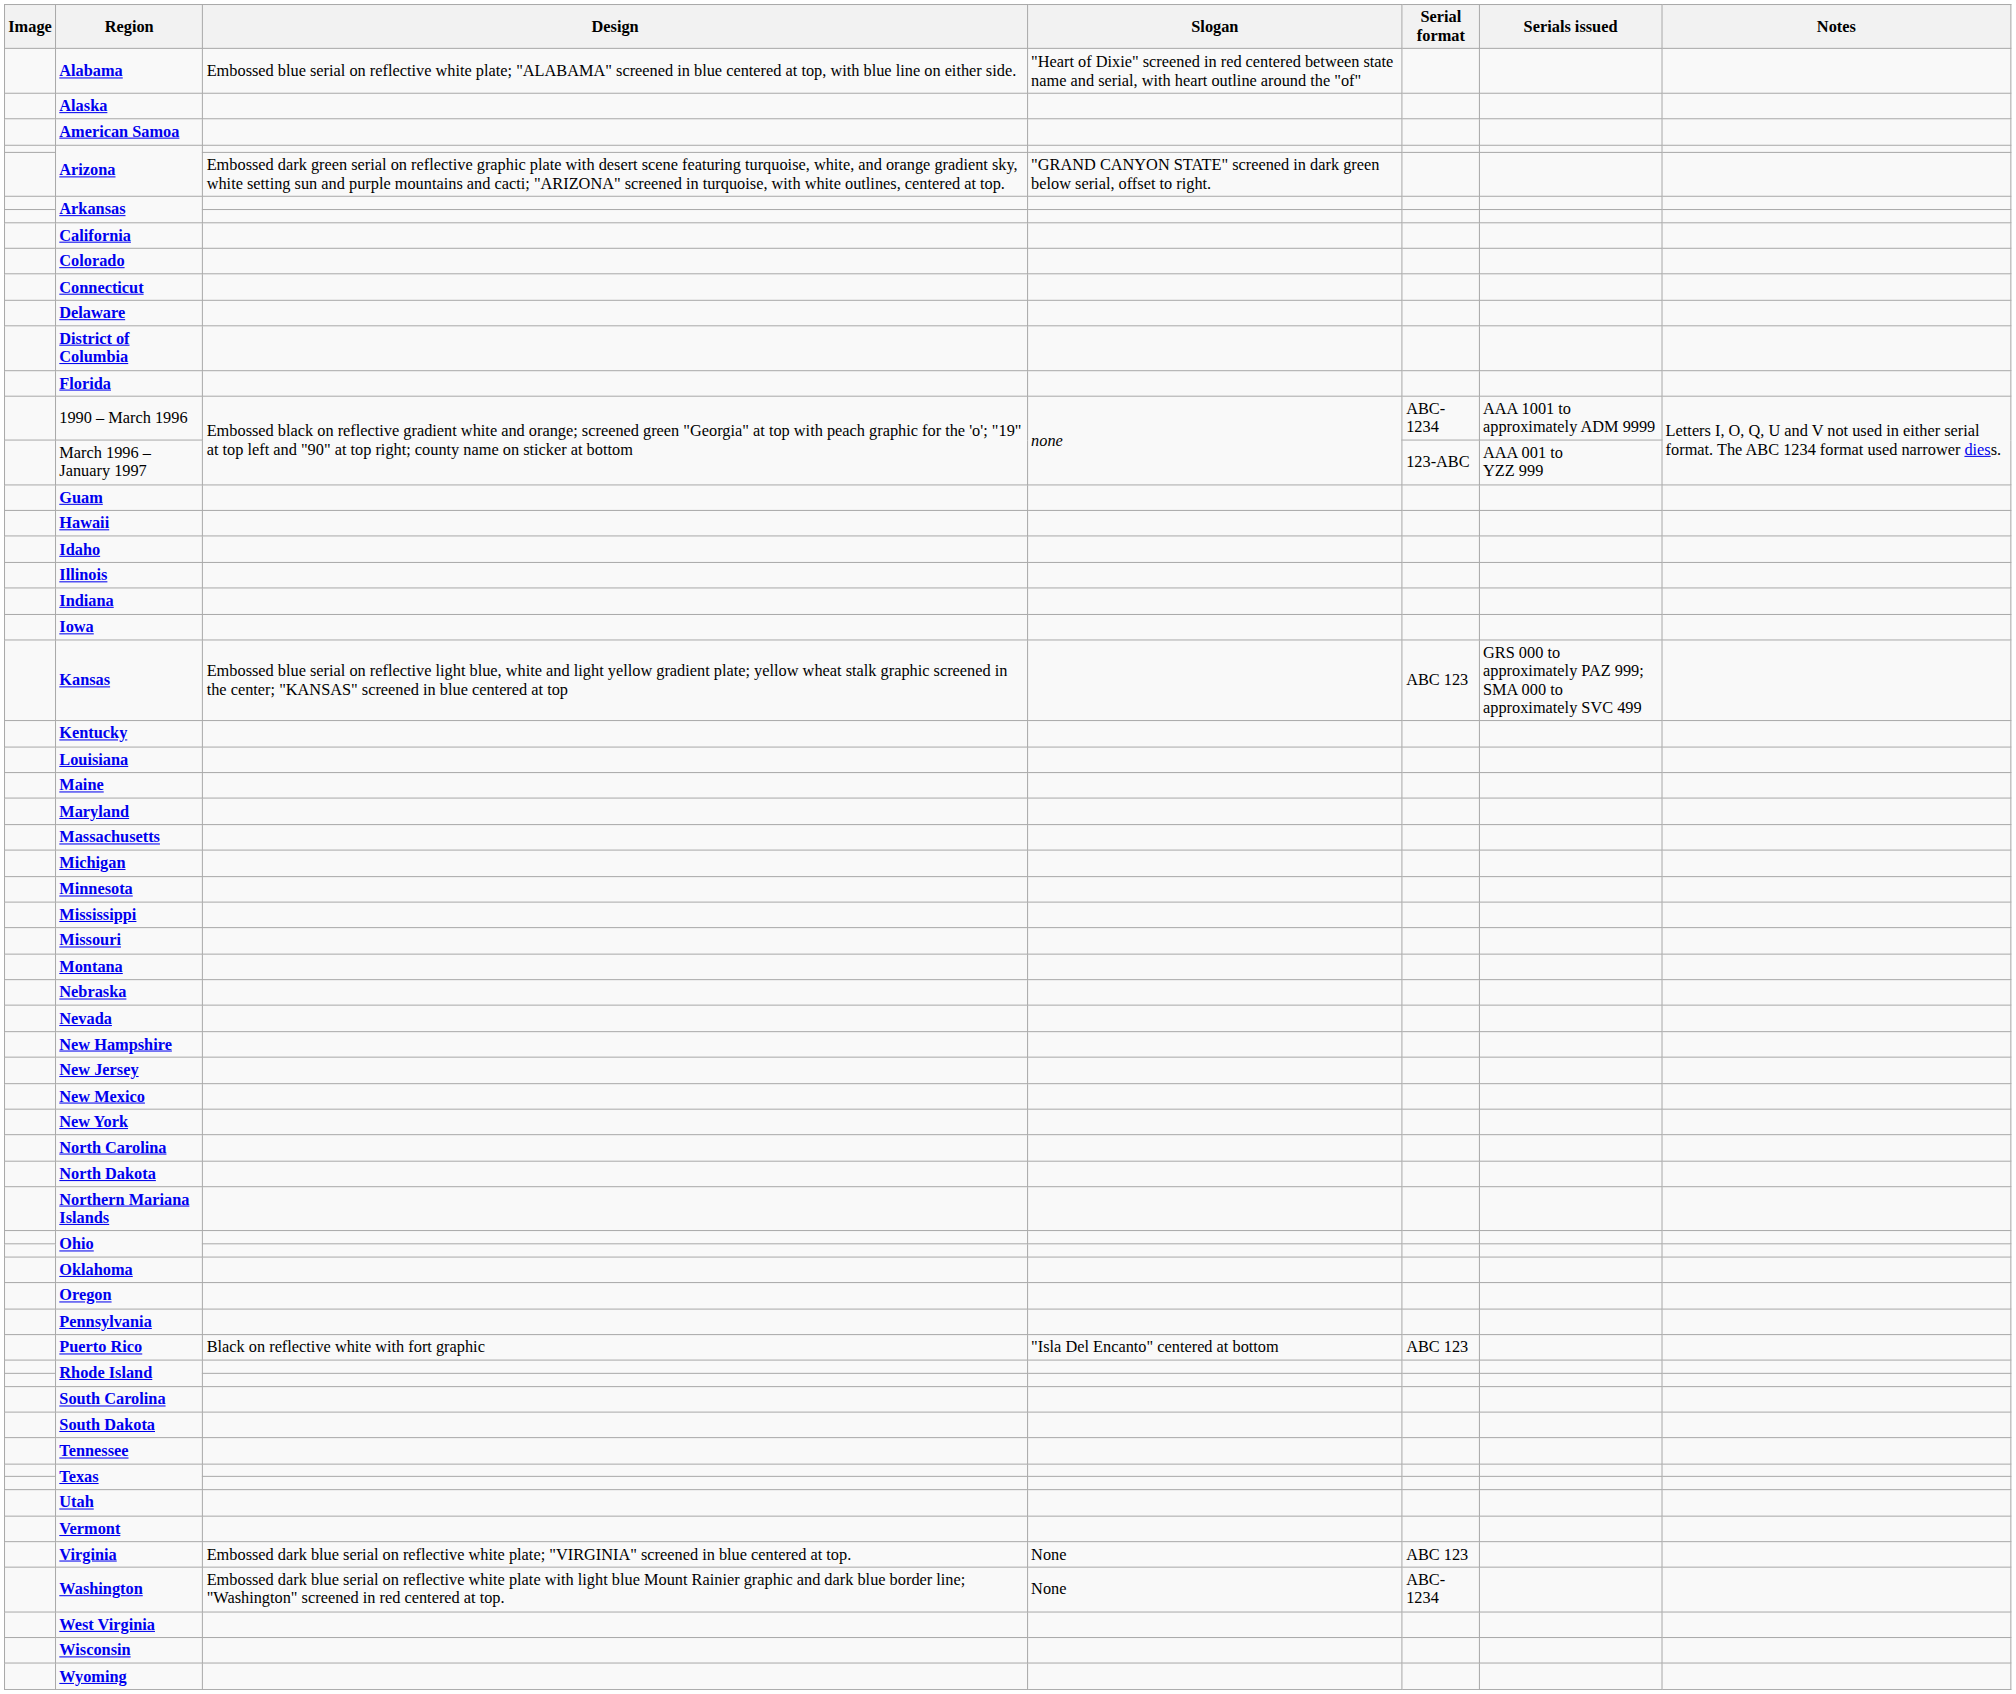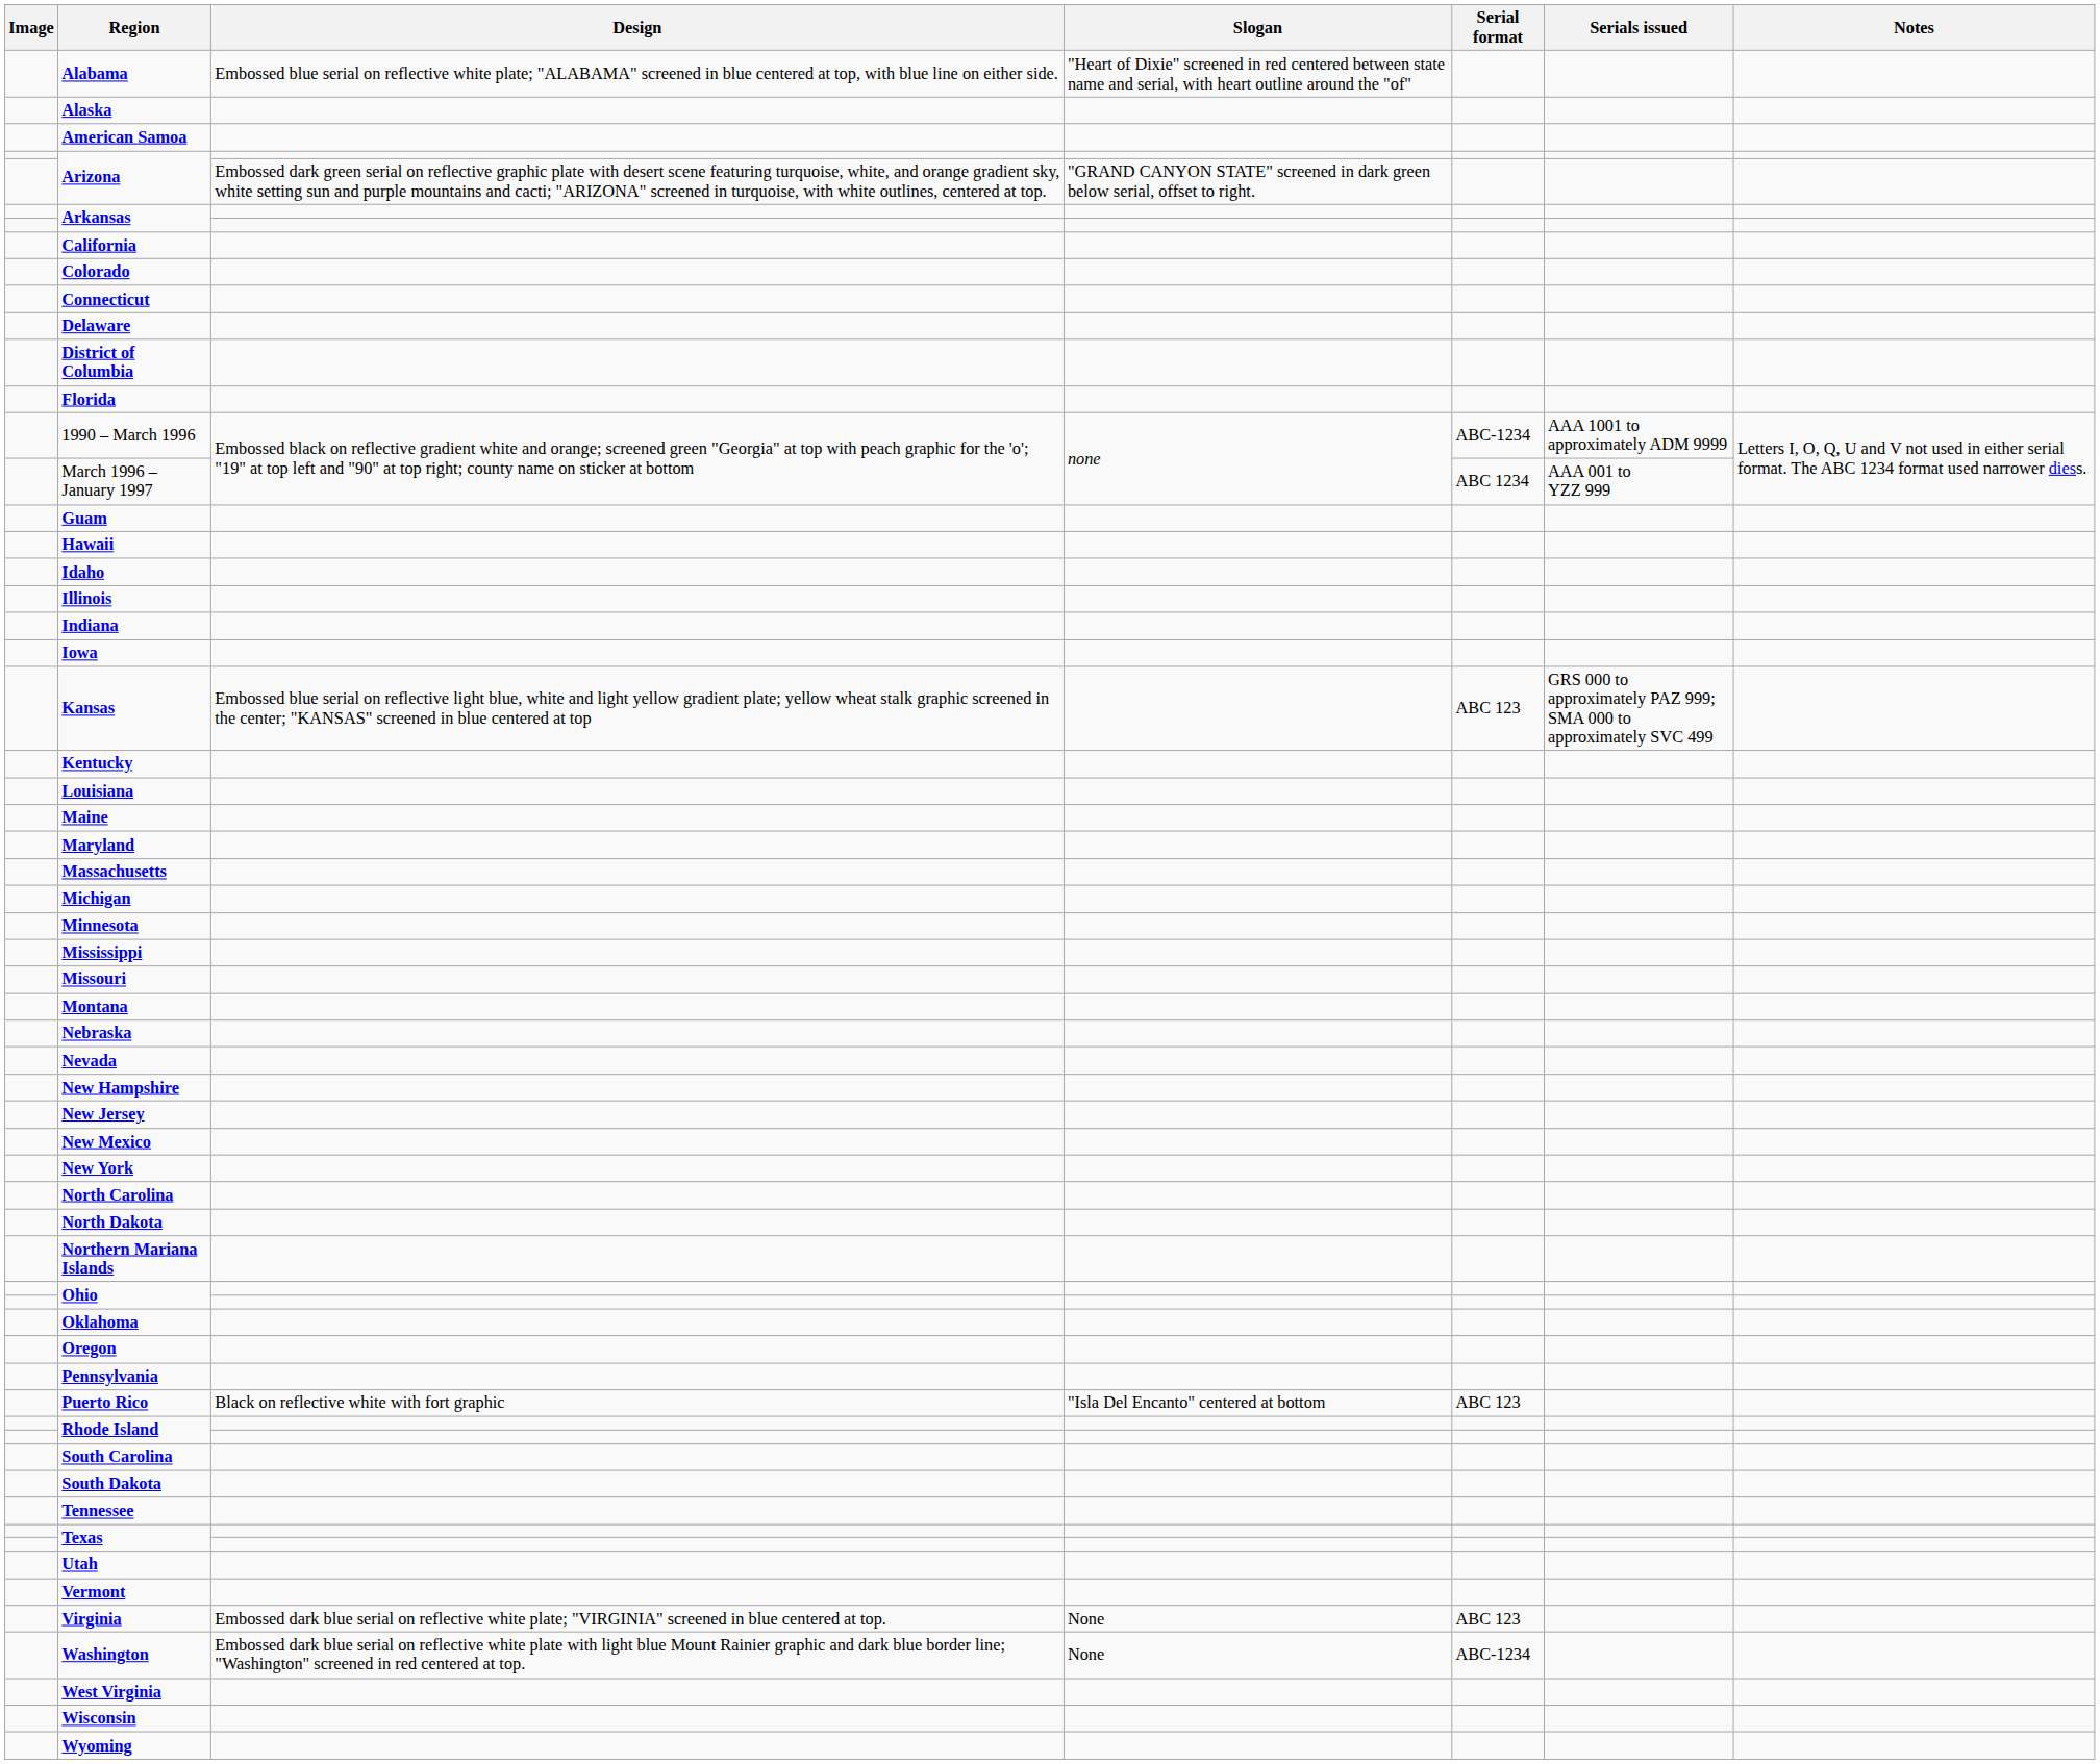March 1996 – January 1997 | Serial format: 123-ABC -> ABC 1234
